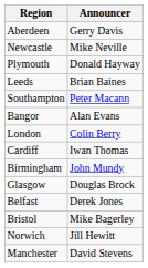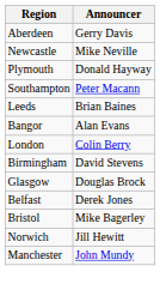rows swapped: Leeds <-> Southampton
- row: Cardiff | Iwan Thomas
Birmingham | Announcer: John Mundy -> David Stevens
Manchester | Announcer: David Stevens -> John Mundy
